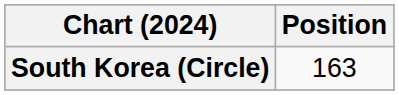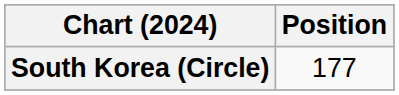South Korea (Circle) | Position: 163 -> 177
